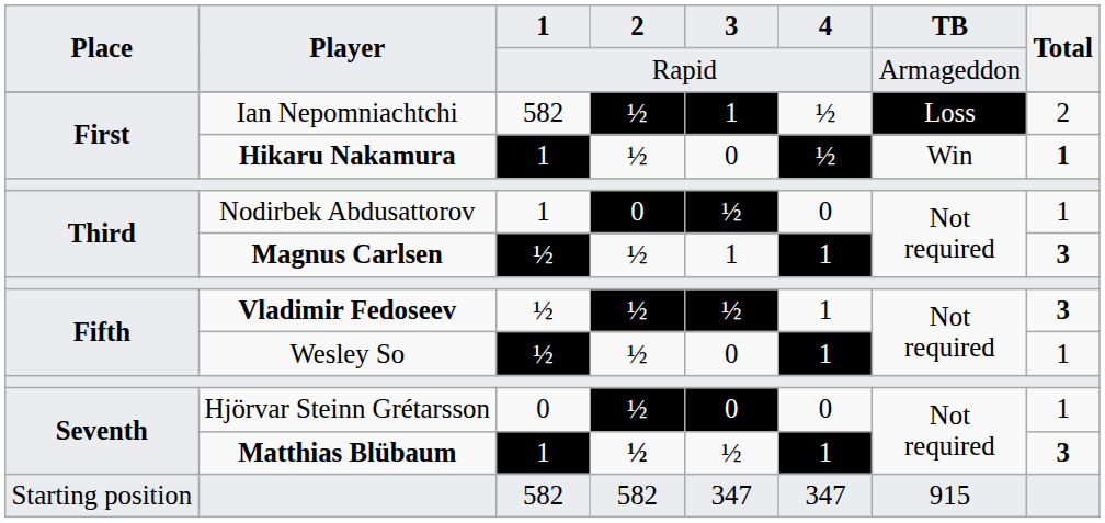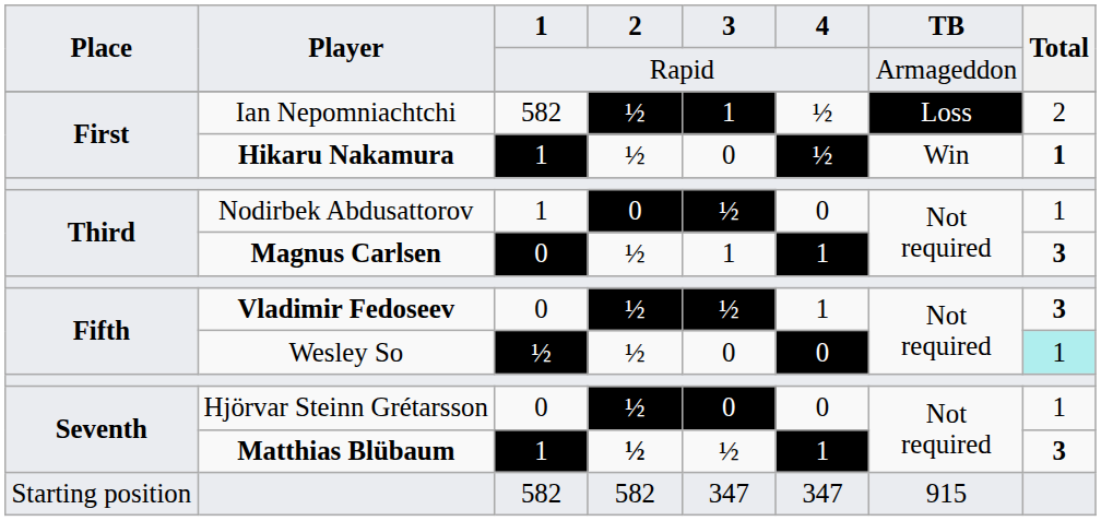Magnus Carlsen | 1: ½ -> 0
Vladimir Fedoseev | 1: ½ -> 0
Wesley So | 4: 1 -> 0
Wesley So | Total: no background -> paleturquoise background
